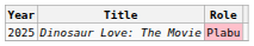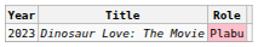Dinosaur Love: The Movie | Year: 2025 -> 2023
